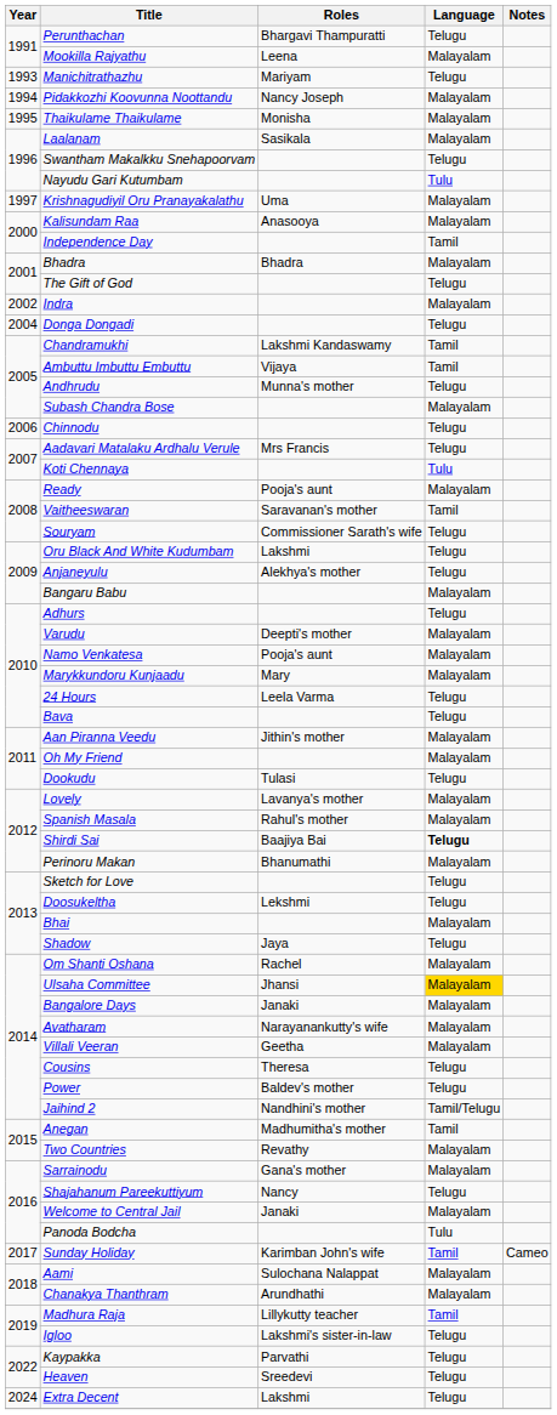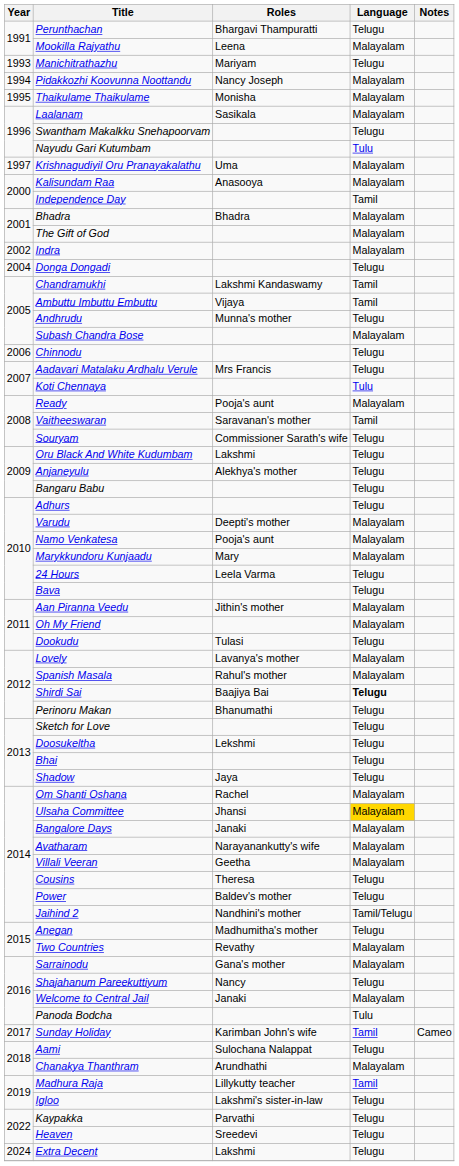The Gift of God | Language: Telugu -> Malayalam
Bangaru Babu | Language: Malayalam -> Telugu
Perinoru Makan | Language: Malayalam -> Telugu
Bhai | Language: Malayalam -> Telugu
Anegan | Language: Tamil -> Telugu
Aami | Language: Malayalam -> Telugu
